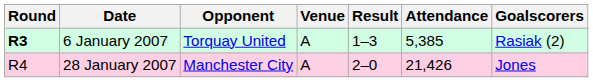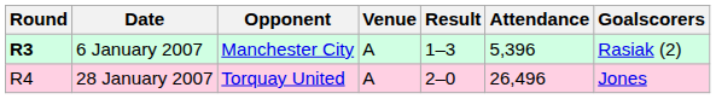6 January 2007 | Opponent: Torquay United -> Manchester City
6 January 2007 | Attendance: 5,385 -> 5,396
28 January 2007 | Opponent: Manchester City -> Torquay United
28 January 2007 | Attendance: 21,426 -> 26,496
